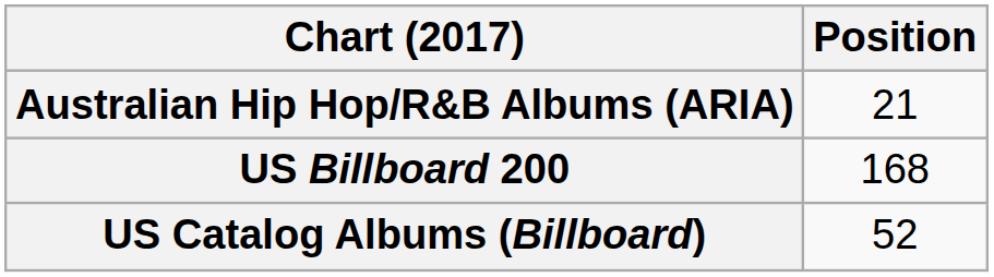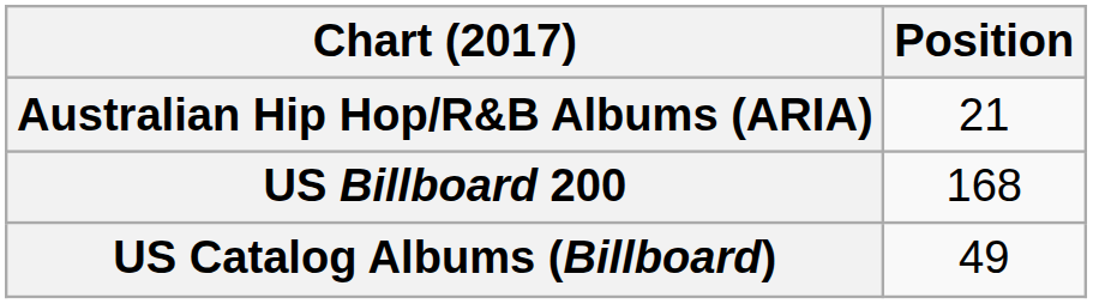US Catalog Albums (Billboard) | Position: 52 -> 49
